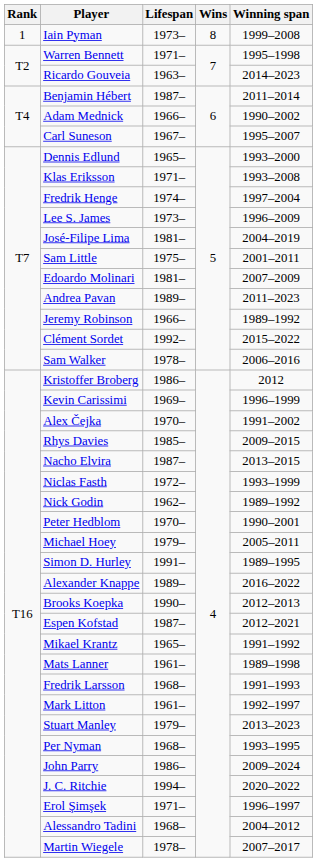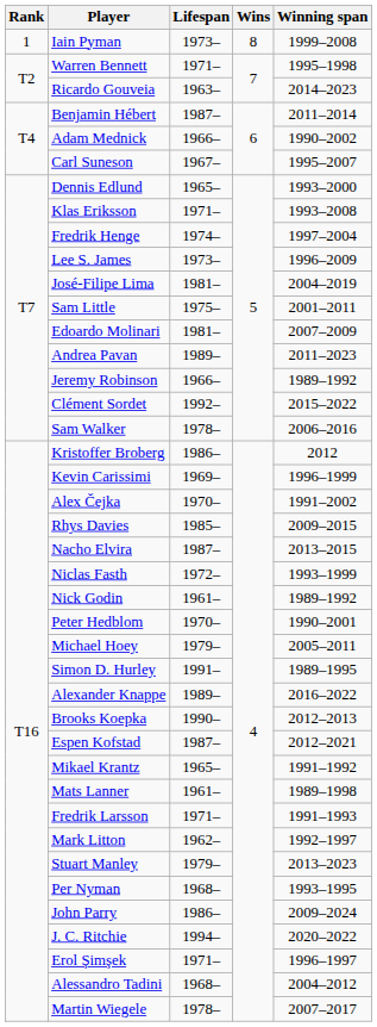Nick Godin | Lifespan: 1962– -> 1961–
Fredrik Larsson | Lifespan: 1968– -> 1971–
Mark Litton | Lifespan: 1961– -> 1962–
